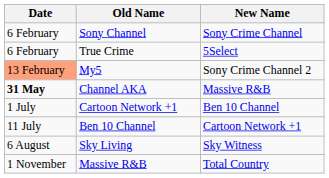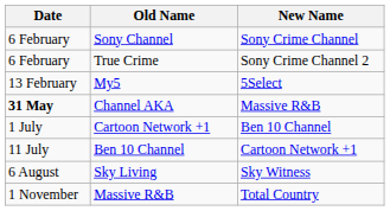True Crime | New Name: 5Select -> Sony Crime Channel 2
My5 | Date: lightsalmon background -> no background
My5 | New Name: Sony Crime Channel 2 -> 5Select
